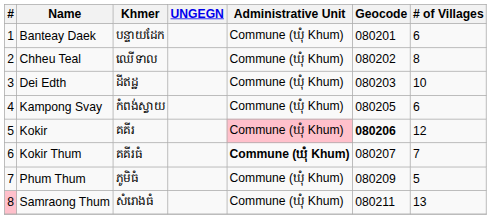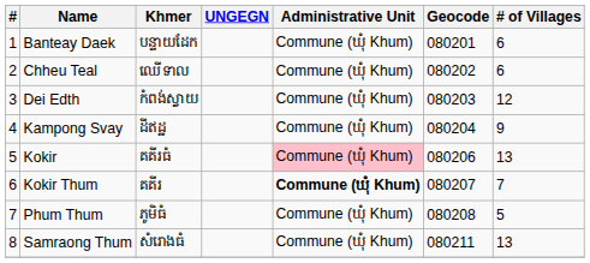Chheu Teal | # of Villages: 8 -> 6
Dei Edth | Khmer: ដីឥដ្ឋ -> កំពង់ស្វាយ
Dei Edth | # of Villages: 10 -> 12
Kampong Svay | Khmer: កំពង់ស្វាយ -> ដីឥដ្ឋ
Kampong Svay | Geocode: 080205 -> 080204
Kampong Svay | # of Villages: 6 -> 9
Kokir | Khmer: គគីរ -> គគីរធំ
Kokir | Geocode: bold -> normal
Kokir | # of Villages: 12 -> 13
Kokir Thum | Khmer: គគីរធំ -> គគីរ
Phum Thum | Geocode: 080209 -> 080208
Samraong Thum | #: pink background -> no background
